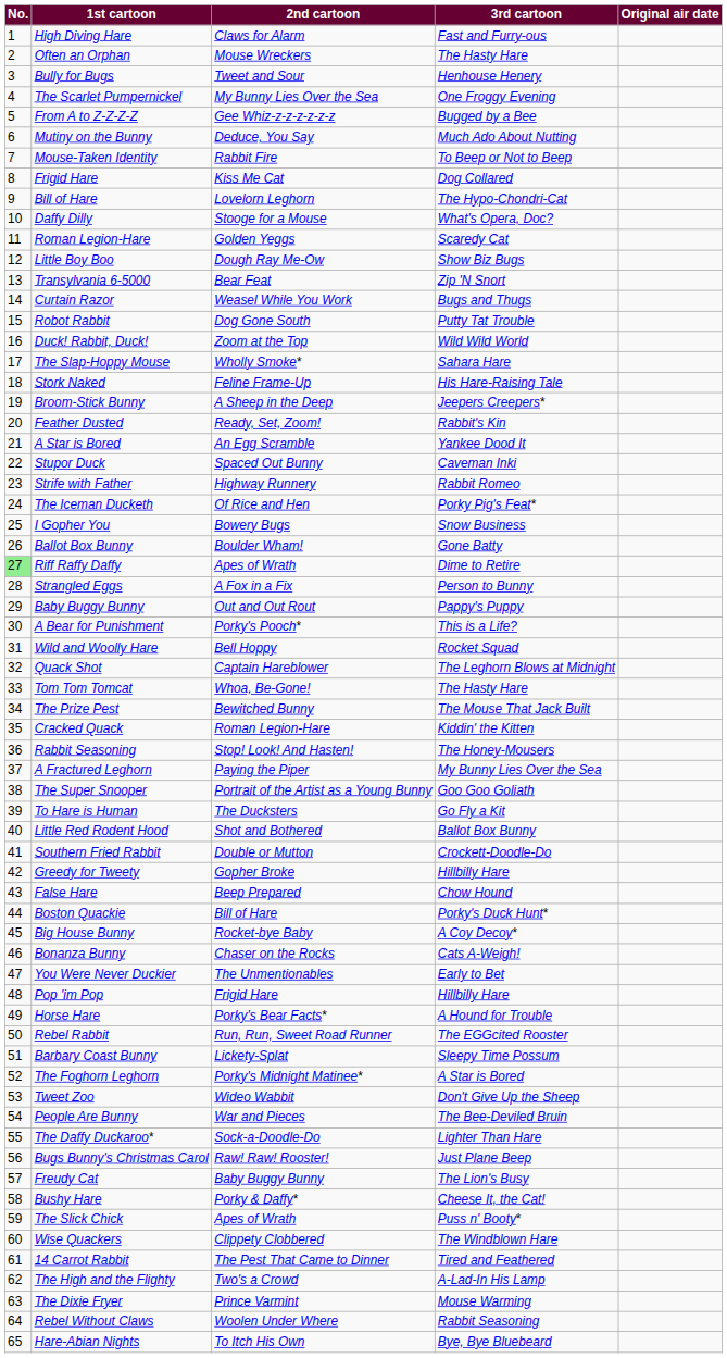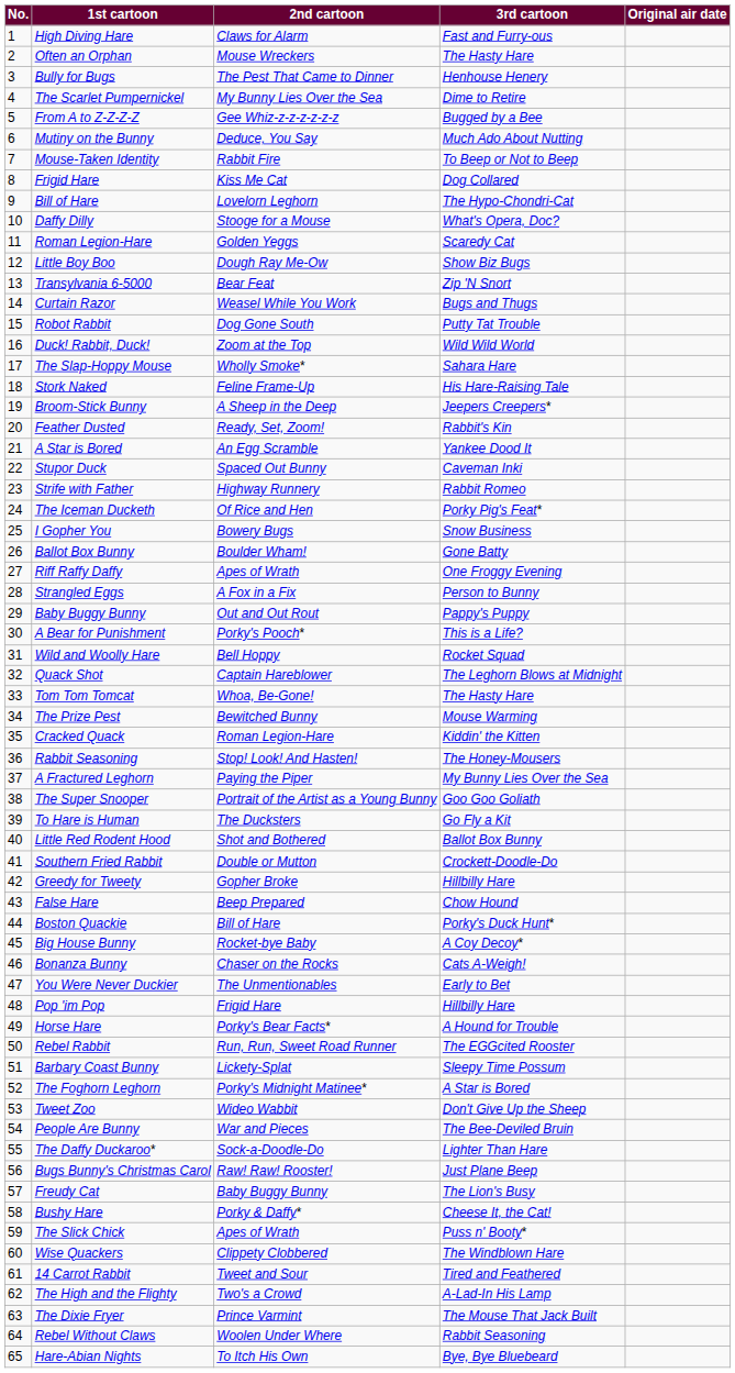Bully for Bugs | 2nd cartoon: Tweet and Sour -> The Pest That Came to Dinner
The Scarlet Pumpernickel | 3rd cartoon: One Froggy Evening -> Dime to Retire
Riff Raffy Daffy | No.: lightgreen background -> no background
Riff Raffy Daffy | 3rd cartoon: Dime to Retire -> One Froggy Evening
The Prize Pest | 3rd cartoon: The Mouse That Jack Built -> Mouse Warming
14 Carrot Rabbit | 2nd cartoon: The Pest That Came to Dinner -> Tweet and Sour
The Dixie Fryer | 3rd cartoon: Mouse Warming -> The Mouse That Jack Built
